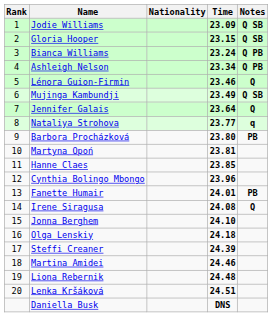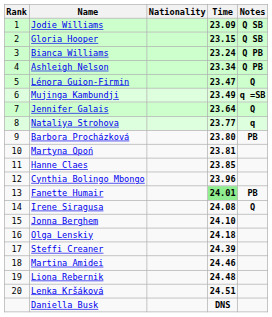Lénora Guion-Firmin | Time: 23.46 -> 23.47
Mujinga Kambundji | Notes: Q SB -> q =SB
Fanette Humair | Time: no background -> lightgreen background
